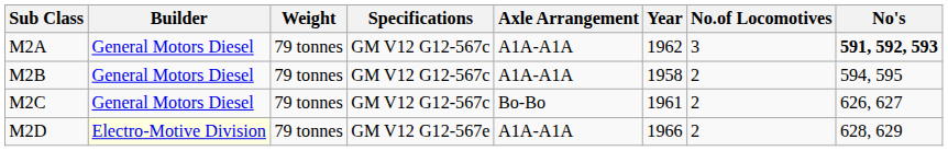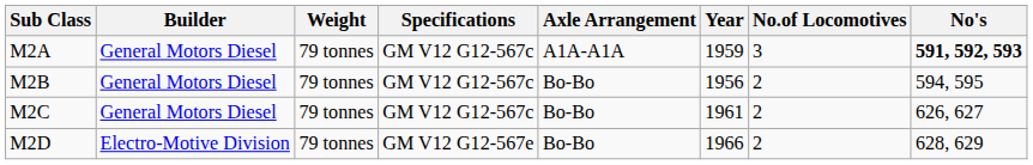M2A | Year: 1962 -> 1959
M2B | Axle Arrangement: A1A-A1A -> Bo-Bo
M2B | Year: 1958 -> 1956
M2D | Builder: lightyellow background -> no background
M2D | Axle Arrangement: A1A-A1A -> Bo-Bo
